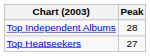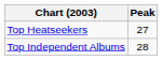rows swapped: Top Heatseekers <-> Top Independent Albums
